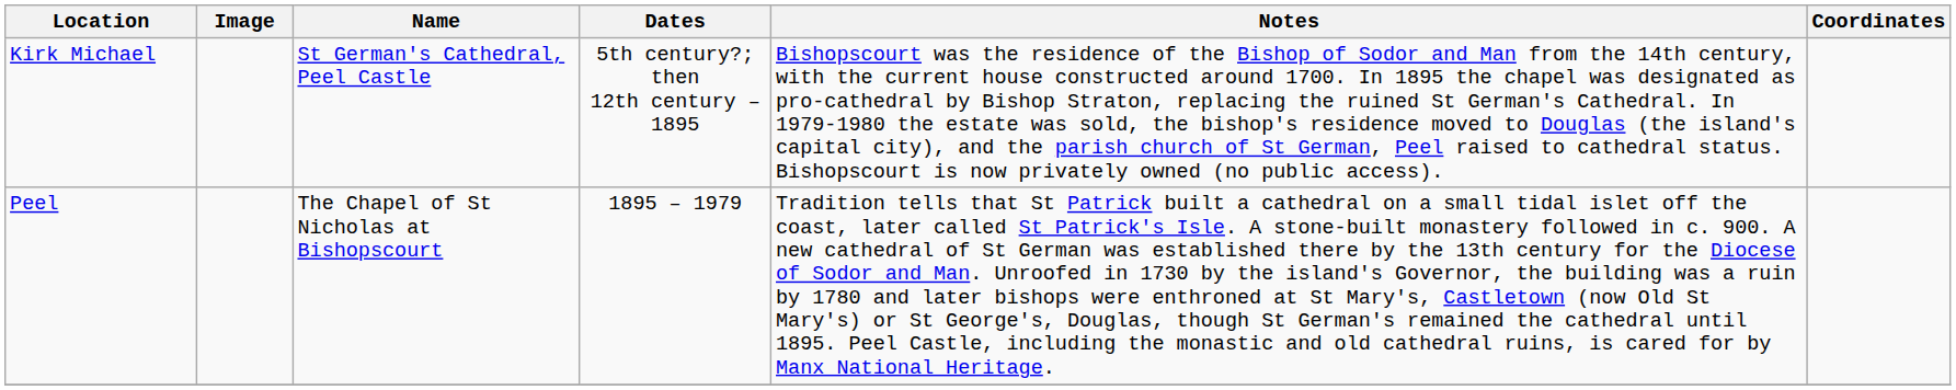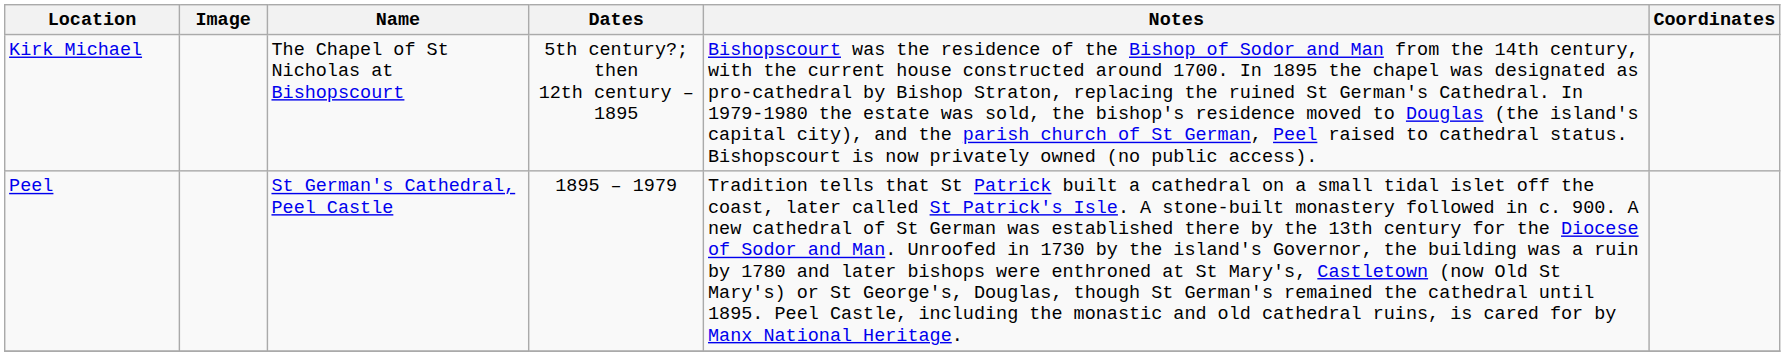Kirk Michael | Name: St German's Cathedral, Peel Castle -> The Chapel of St Nicholas at Bishopscourt
Peel | Name: The Chapel of St Nicholas at Bishopscourt -> St German's Cathedral, Peel Castle
